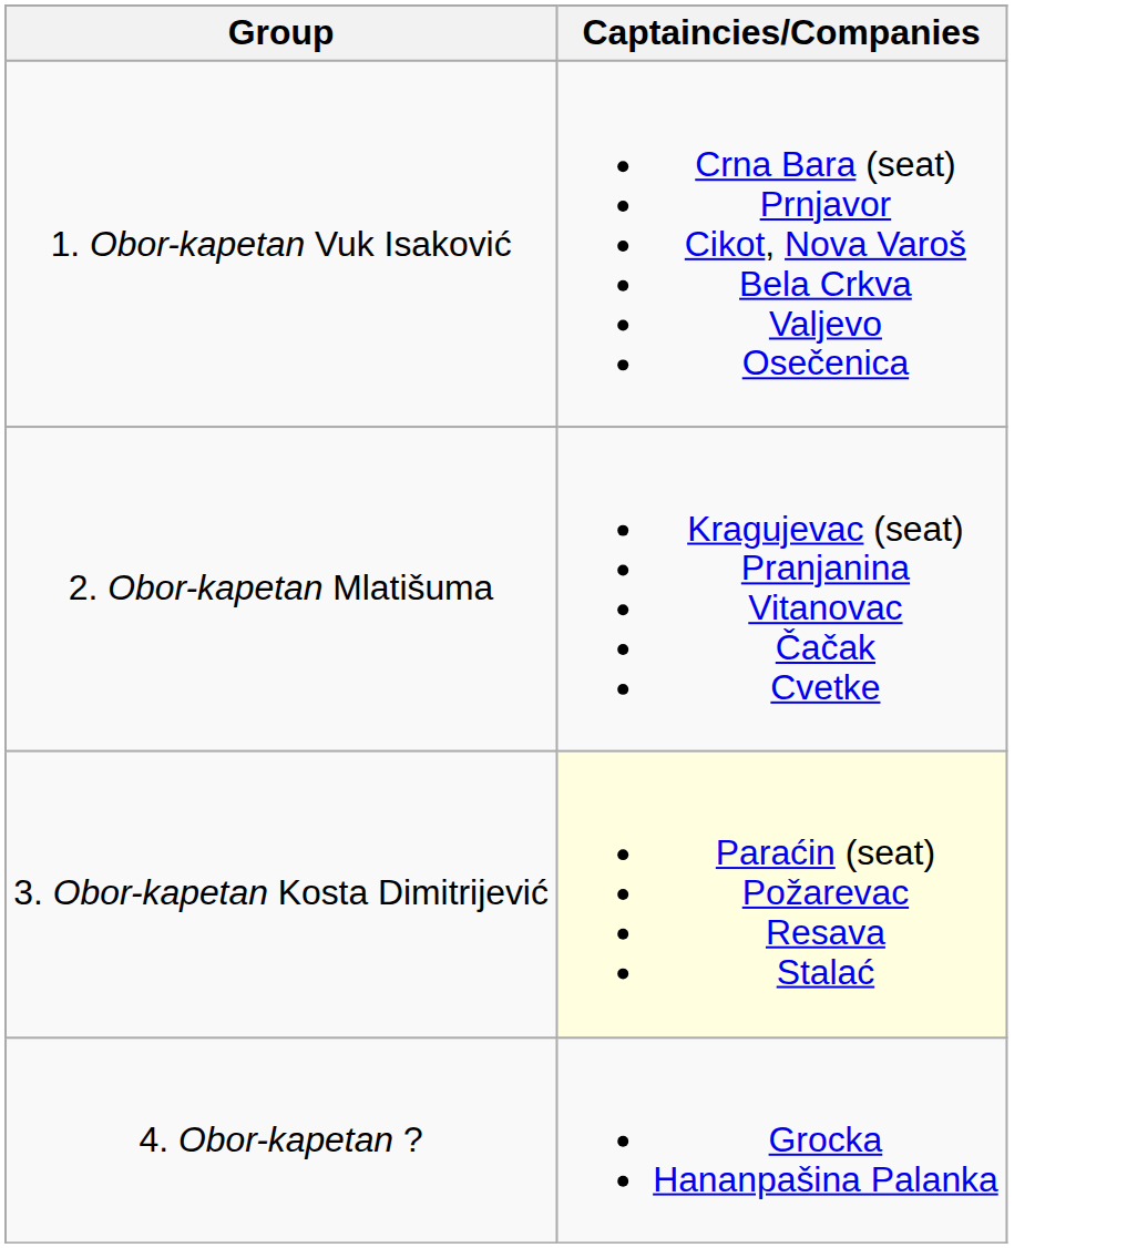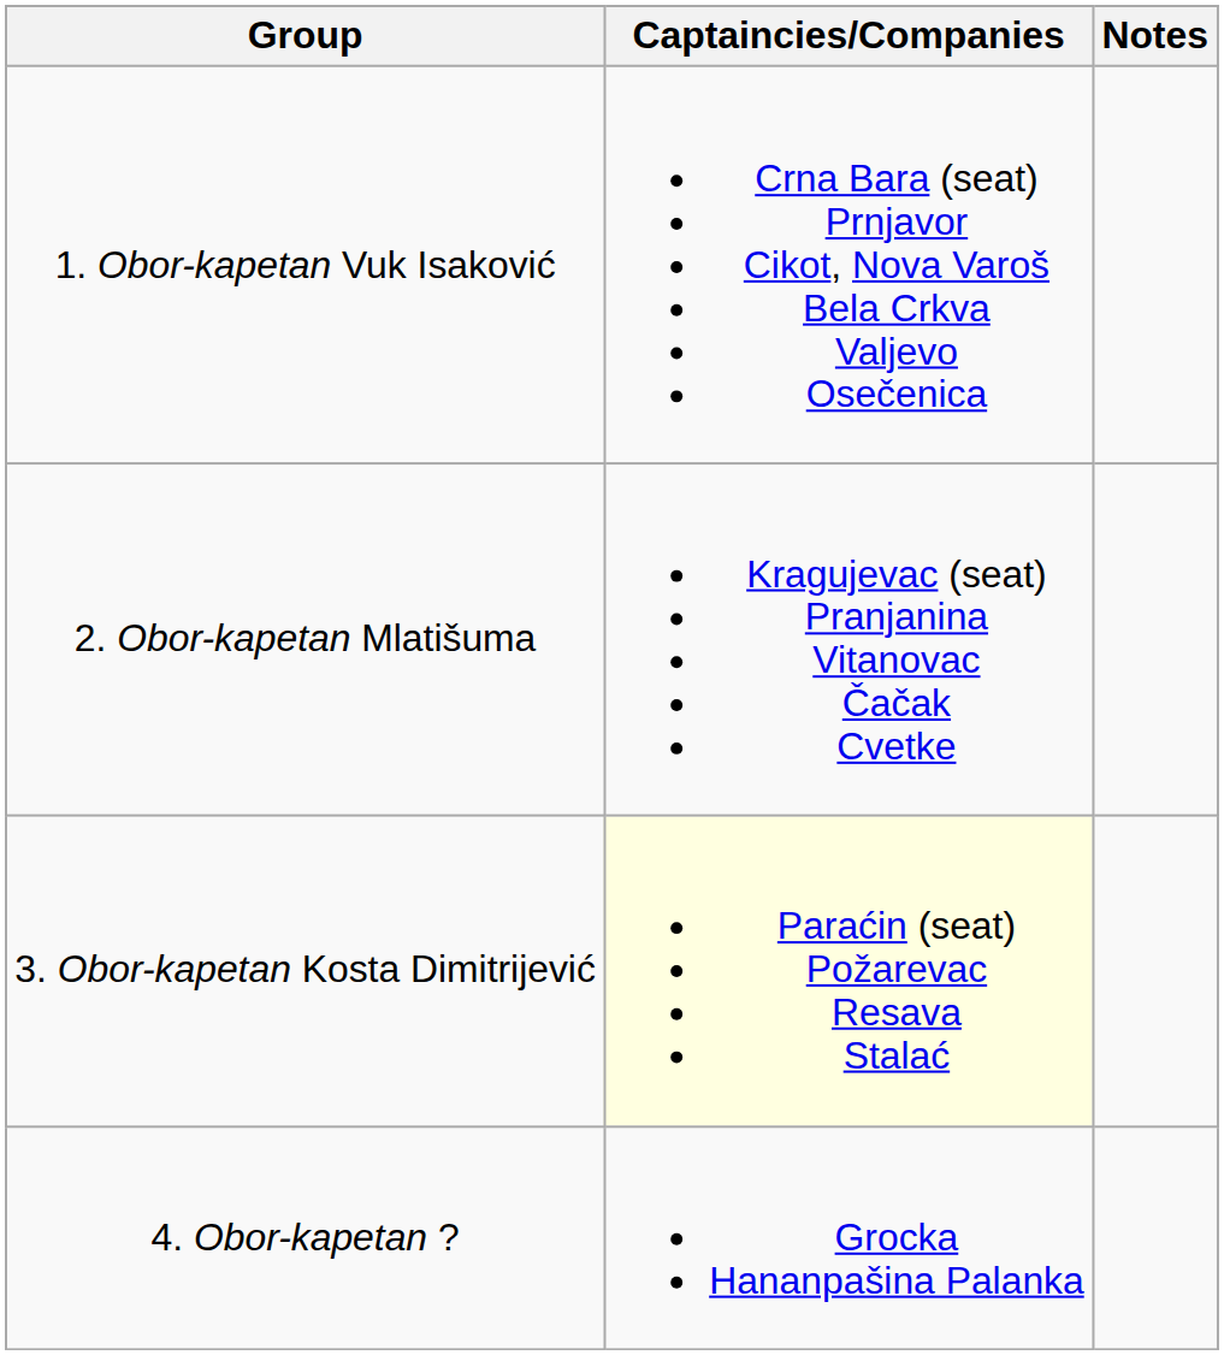+ column: Notes
